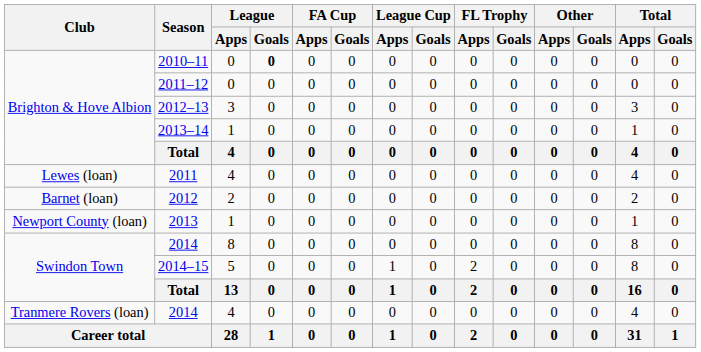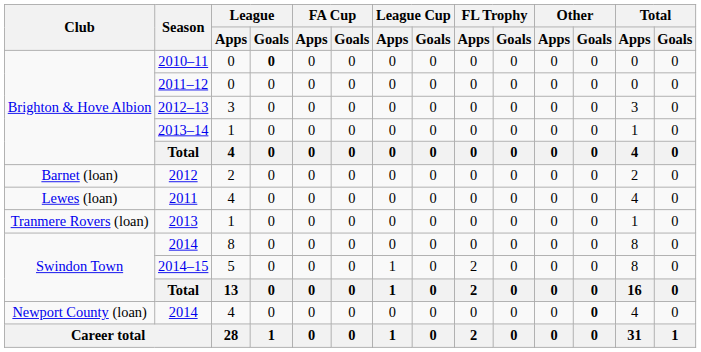rows swapped: 2011 <-> 2012
2013 | Club: Newport County (loan) -> Tranmere Rovers (loan)
2014 / 4 | Club: Tranmere Rovers (loan) -> Newport County (loan)
2014 / 4 | Other / Goals: normal -> bold
